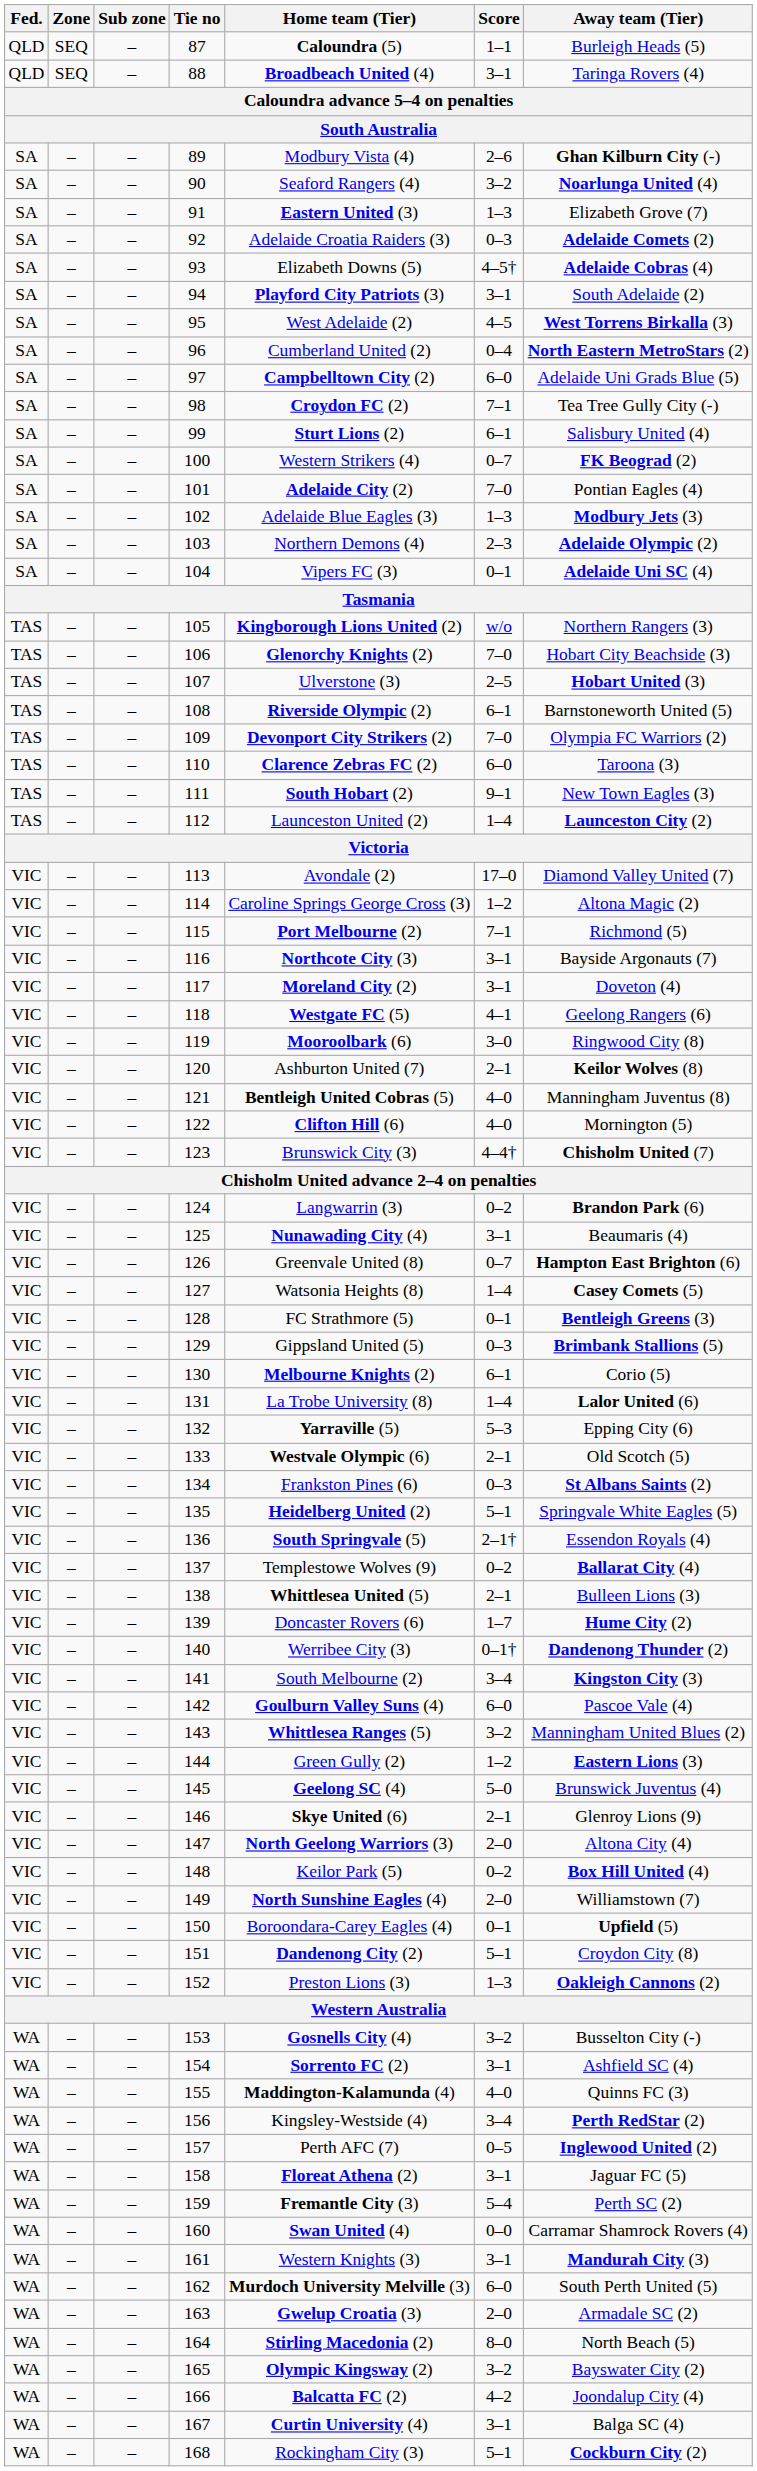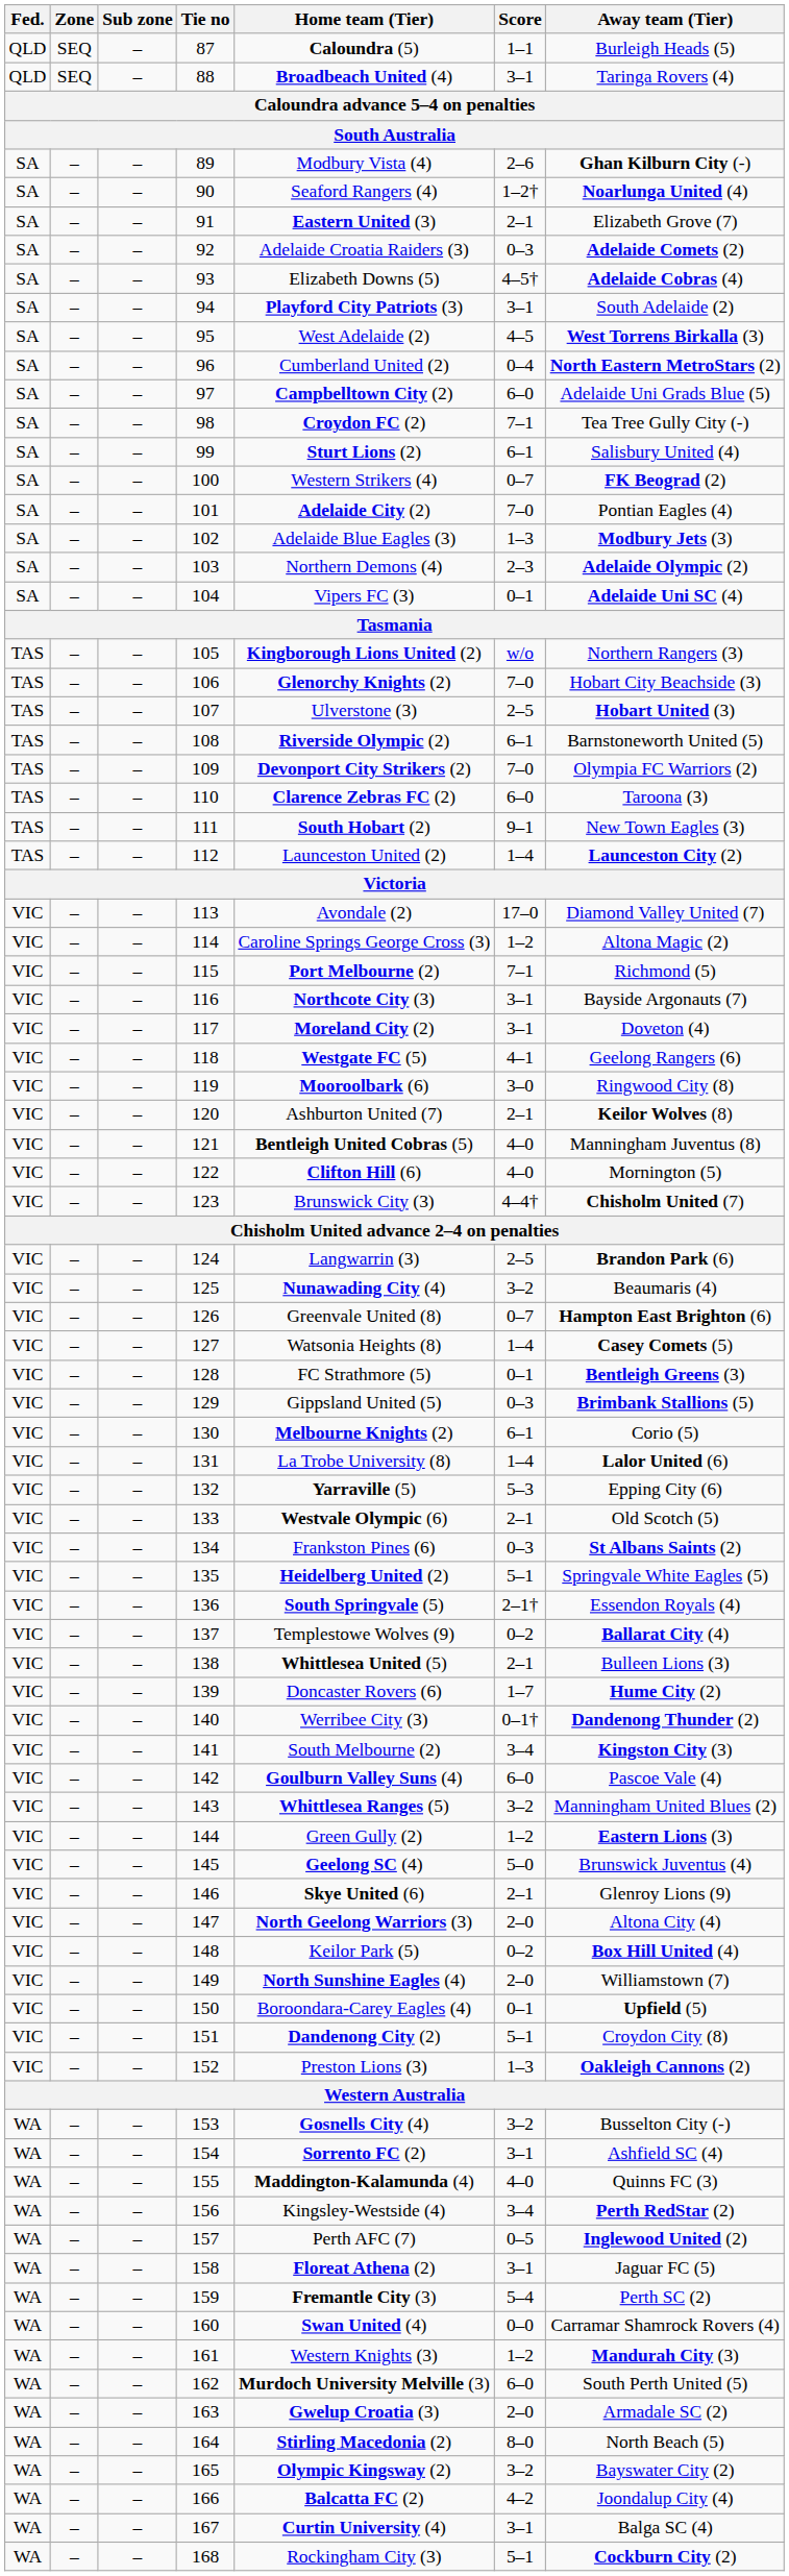90 | Score: 3–2 -> 1–2†
91 | Score: 1–3 -> 2–1
124 | Score: 0–2 -> 2–5
125 | Score: 3–1 -> 3–2
161 | Score: 3–1 -> 1–2
